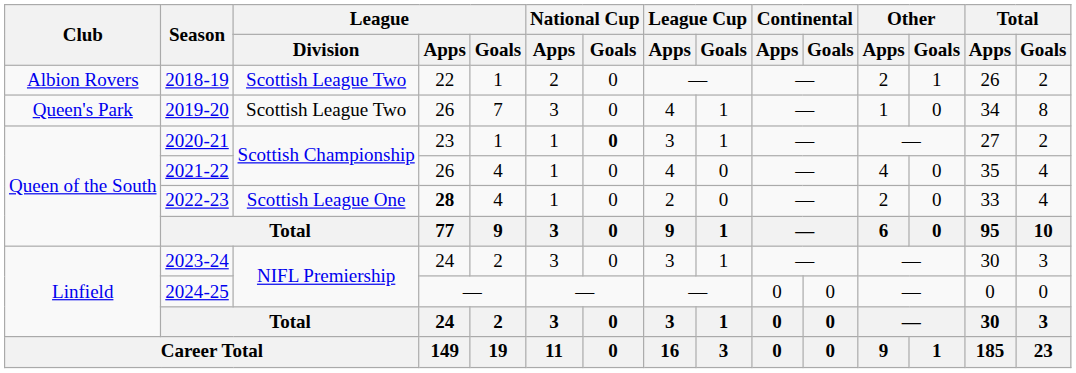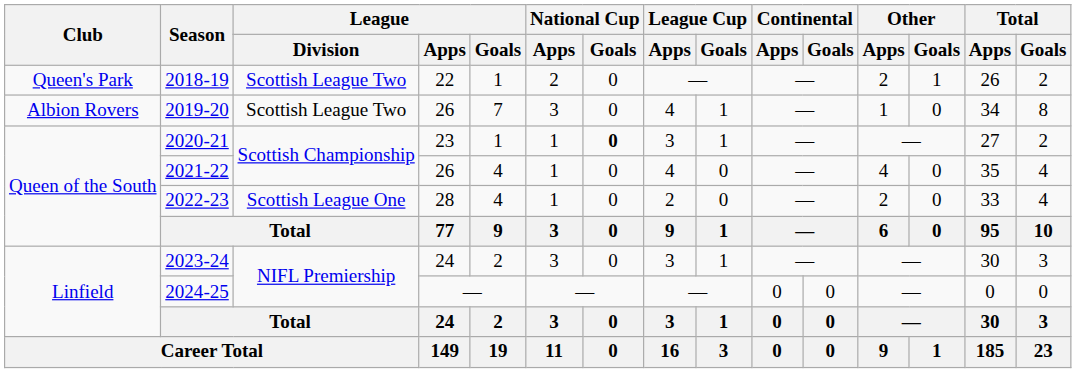2018-19 | Club: Albion Rovers -> Queen's Park
2019-20 | Club: Queen's Park -> Albion Rovers
2022-23 | League / Apps: bold -> normal
